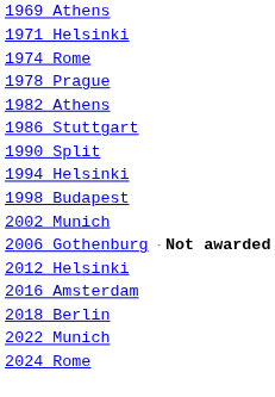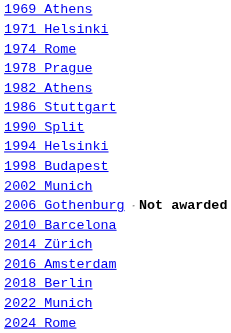+ row: 2010 Barcelona
- row: 2012 Helsinki
+ row: 2014 Zürich
